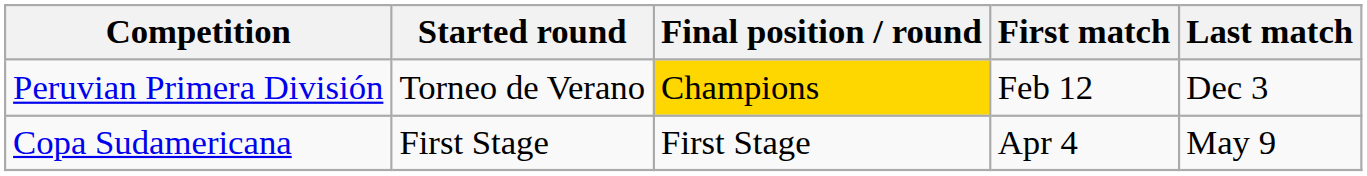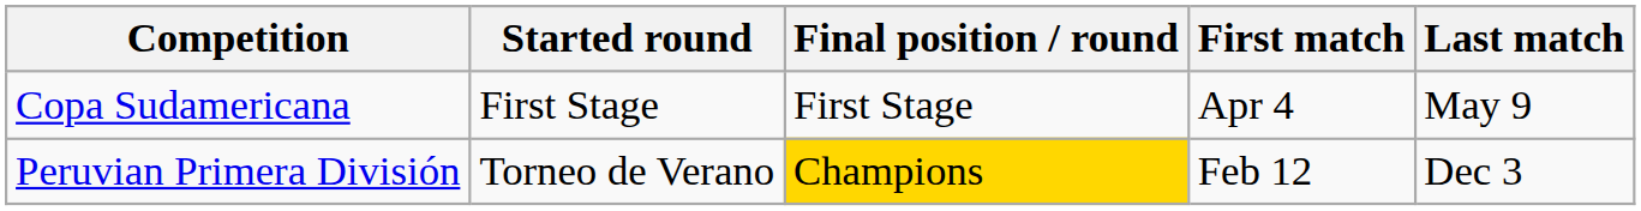rows swapped: Peruvian Primera División <-> Copa Sudamericana
